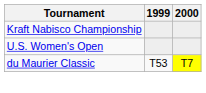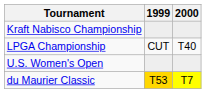+ row: LPGA Championship | CUT | T40
du Maurier Classic | 1999: no background -> gold background
